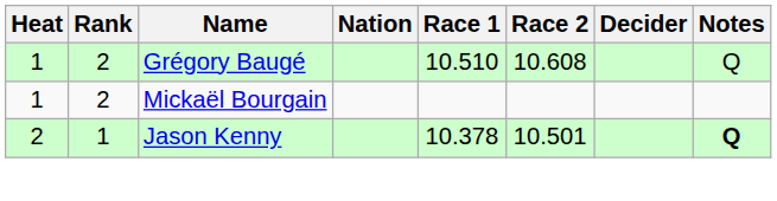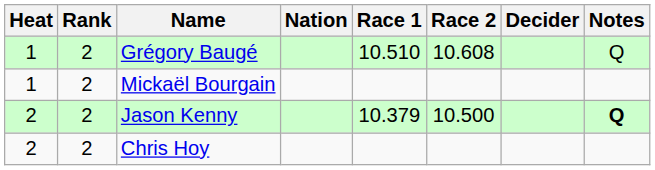Jason Kenny | Rank: 1 -> 2
Jason Kenny | Race 1: 10.378 -> 10.379
Jason Kenny | Race 2: 10.501 -> 10.500
+ row: 2 | 2 | Chris Hoy
